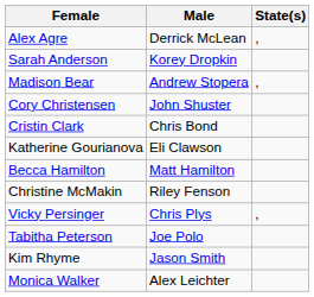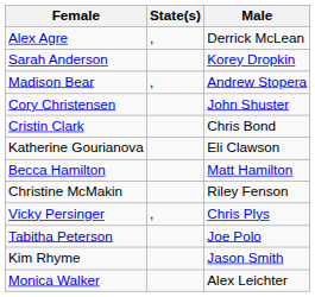columns swapped: Male <-> State(s)
